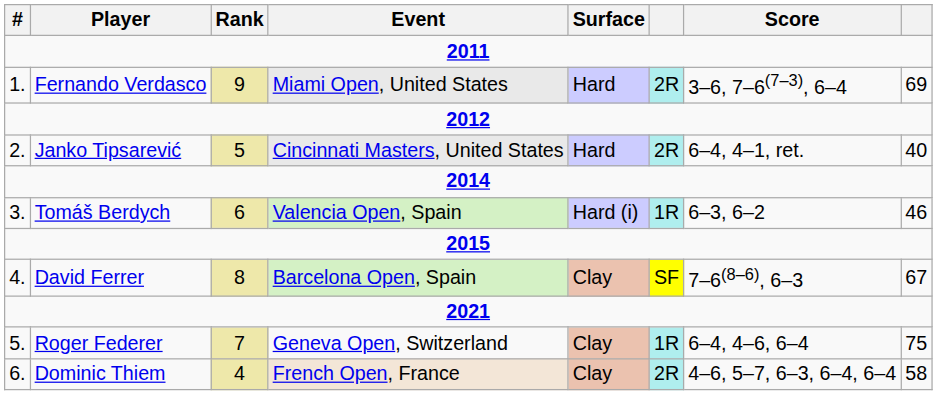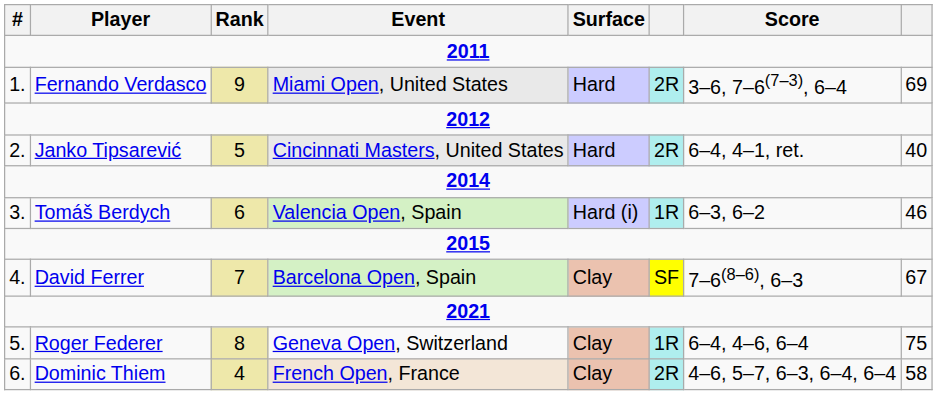David Ferrer | Rank: 8 -> 7
Roger Federer | Rank: 7 -> 8
